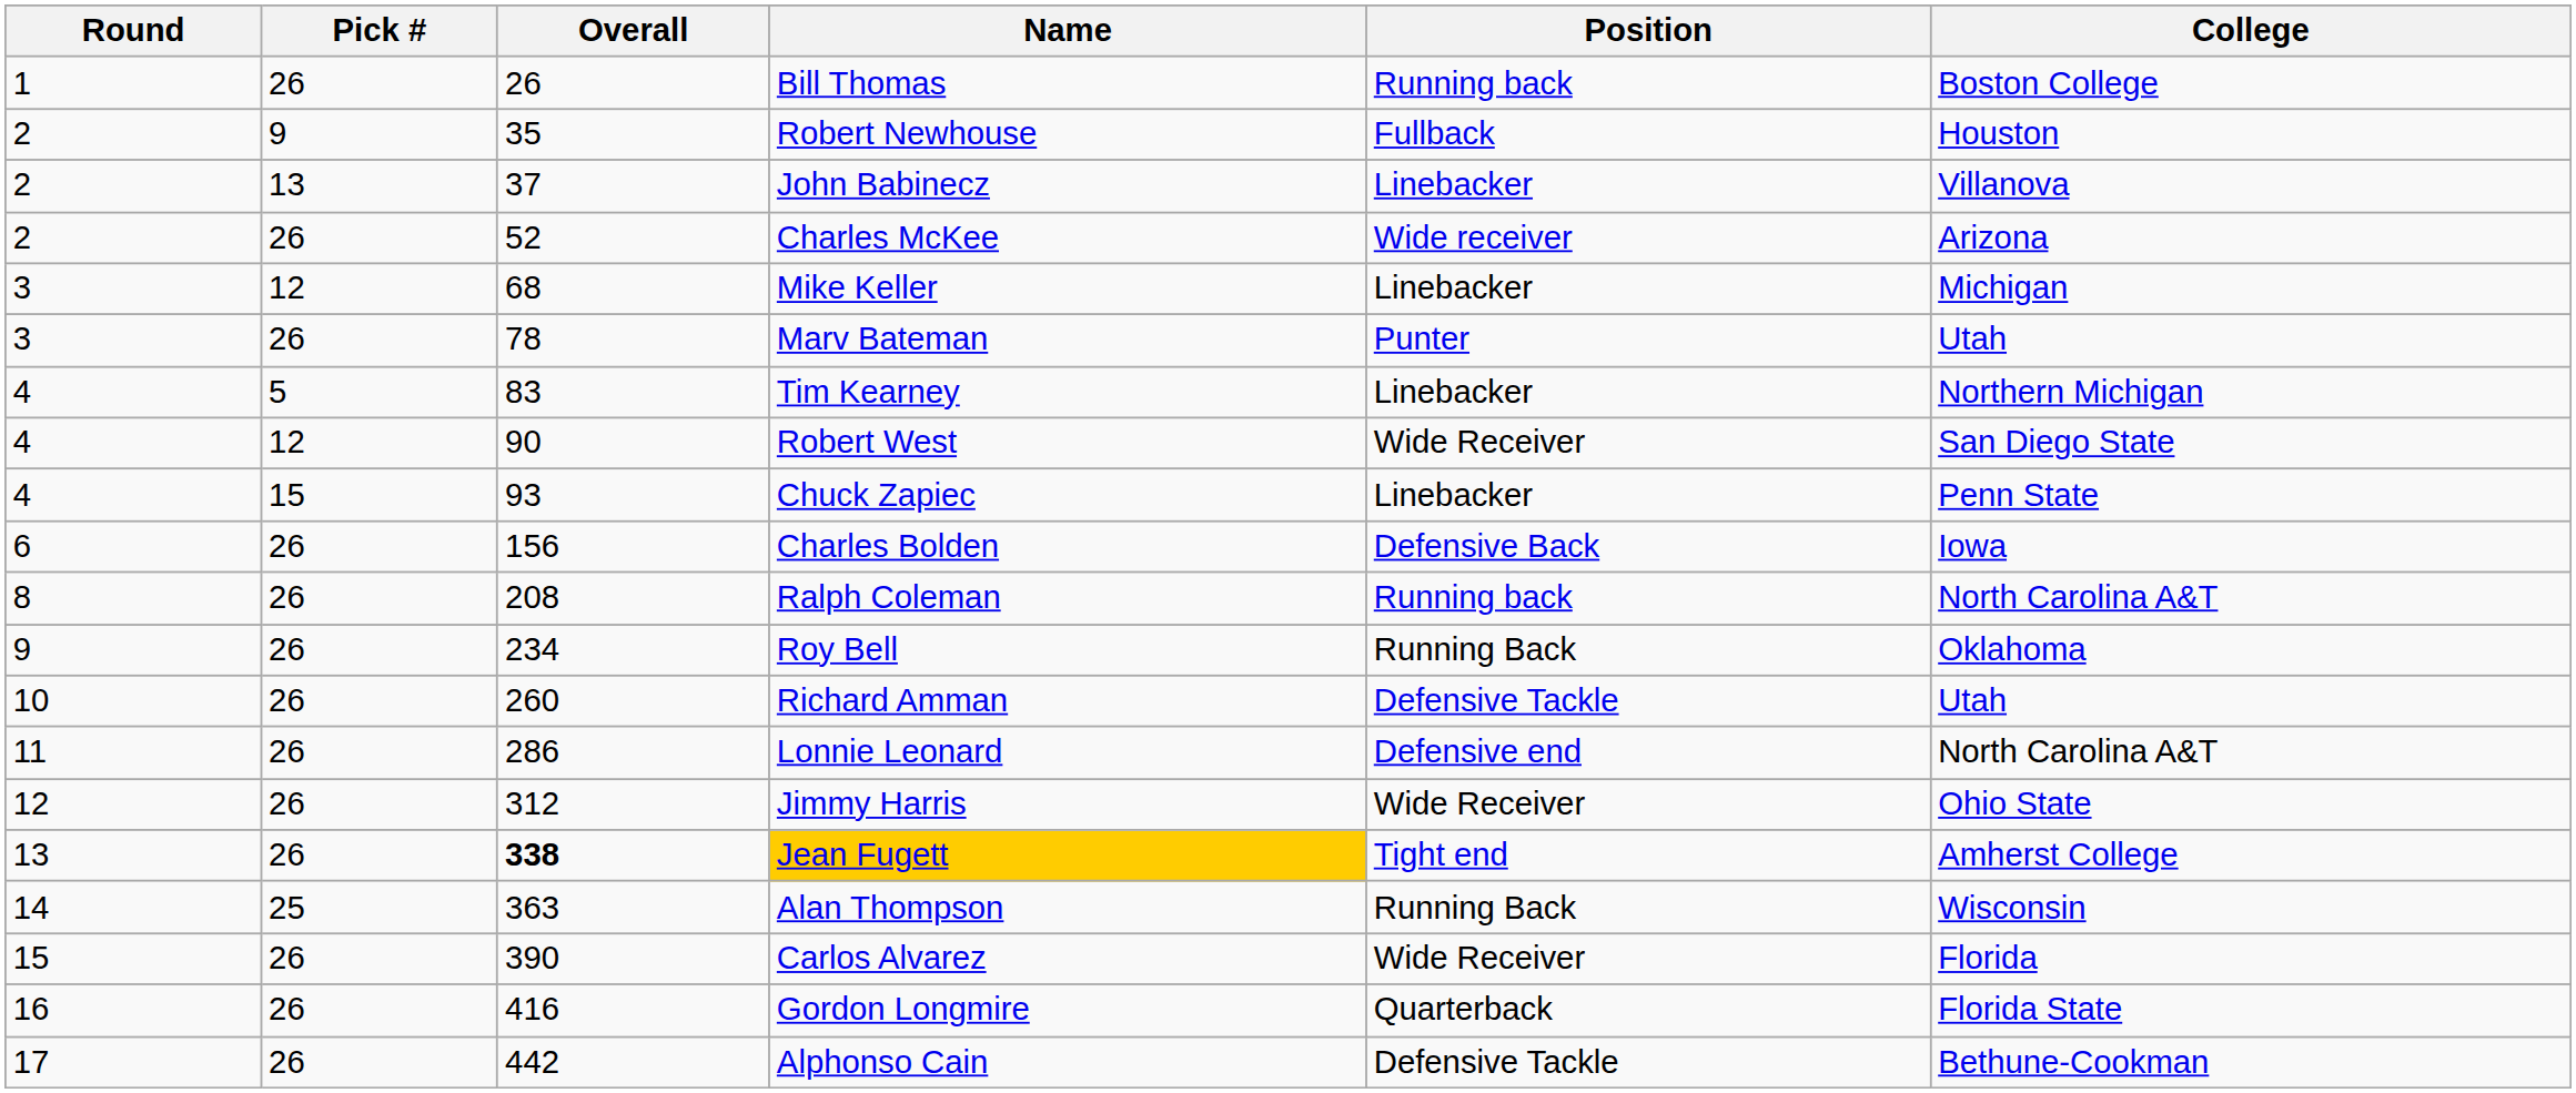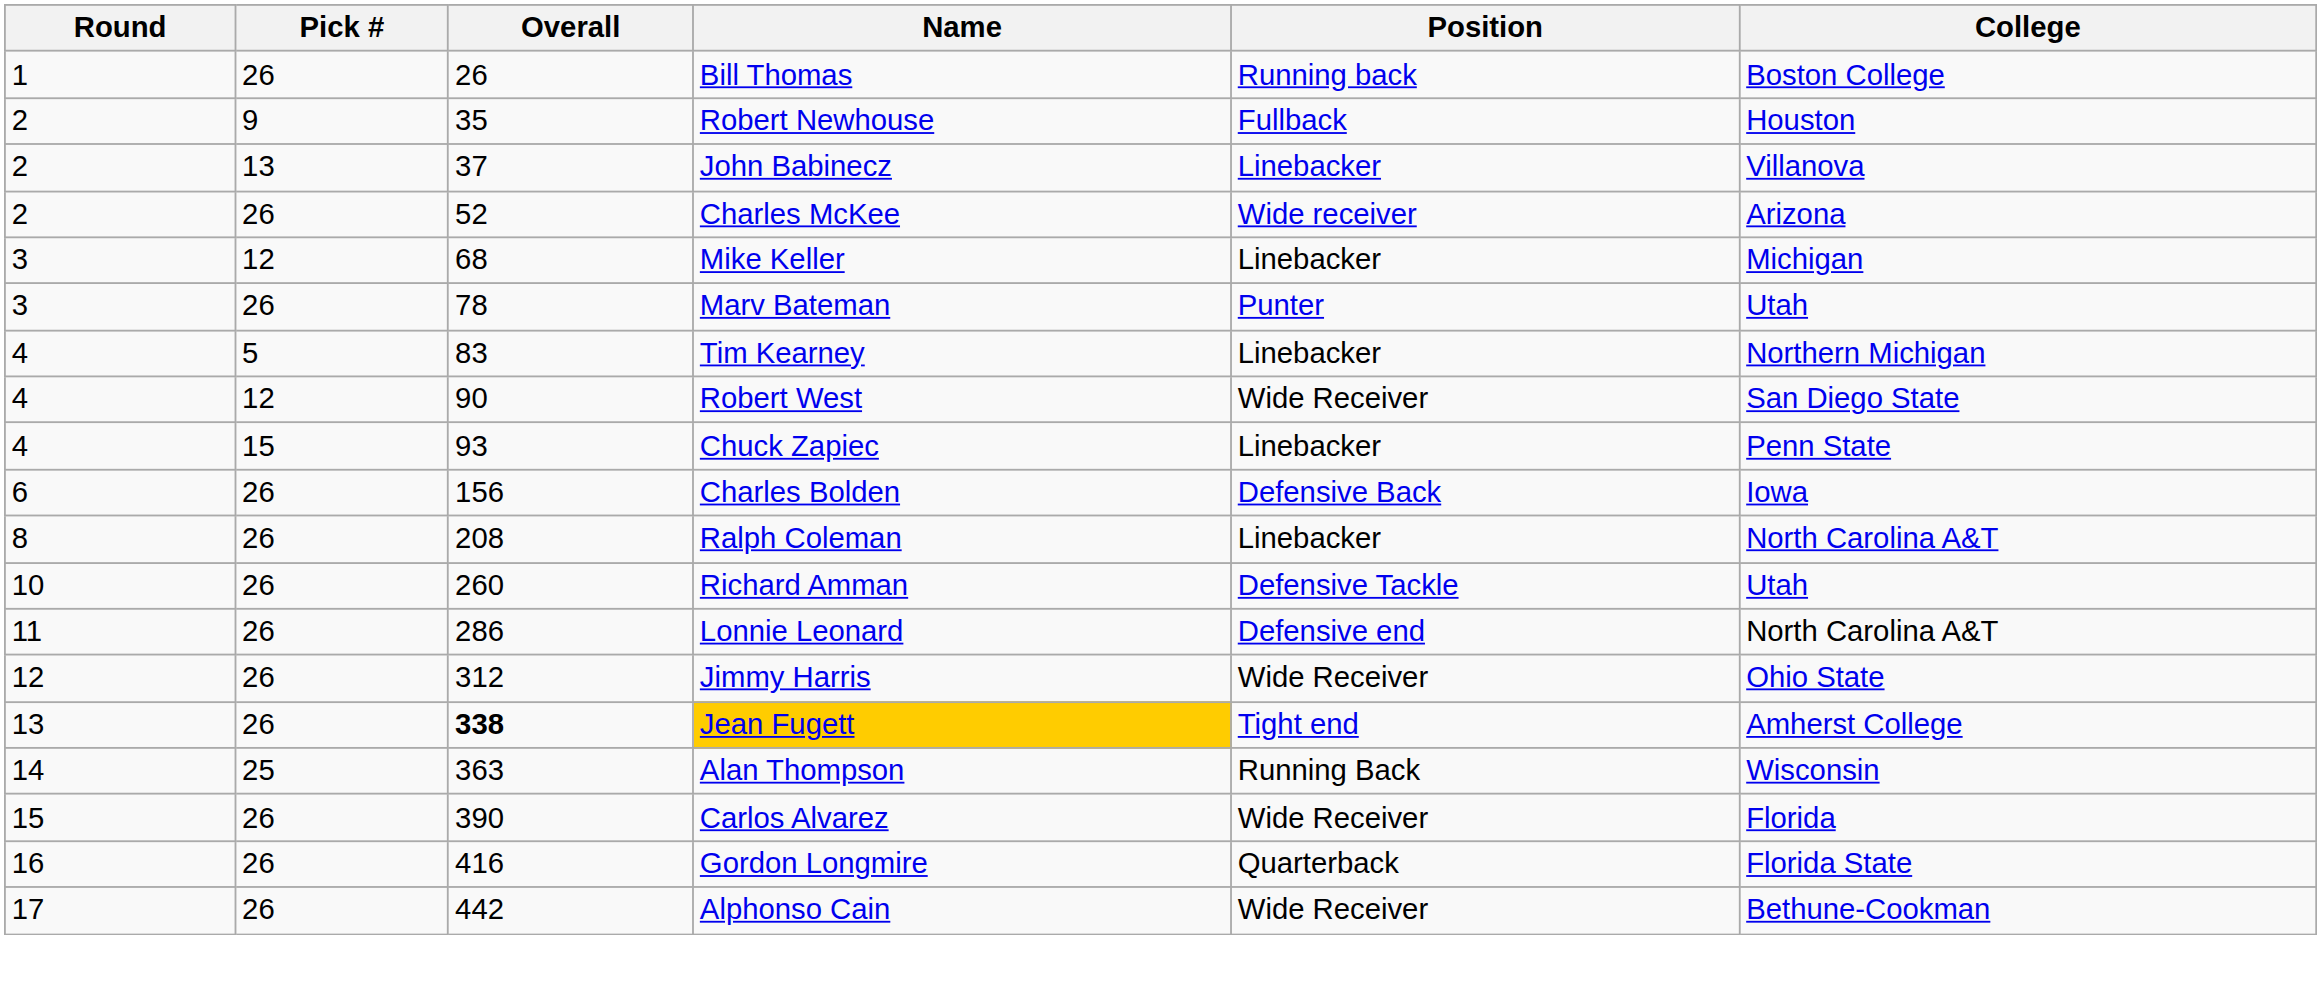Ralph Coleman | Position: Running back -> Linebacker
- row: 9 | 26 | 234 | Roy Bell | Running Back | Oklahoma
Alphonso Cain | Position: Defensive Tackle -> Wide Receiver
